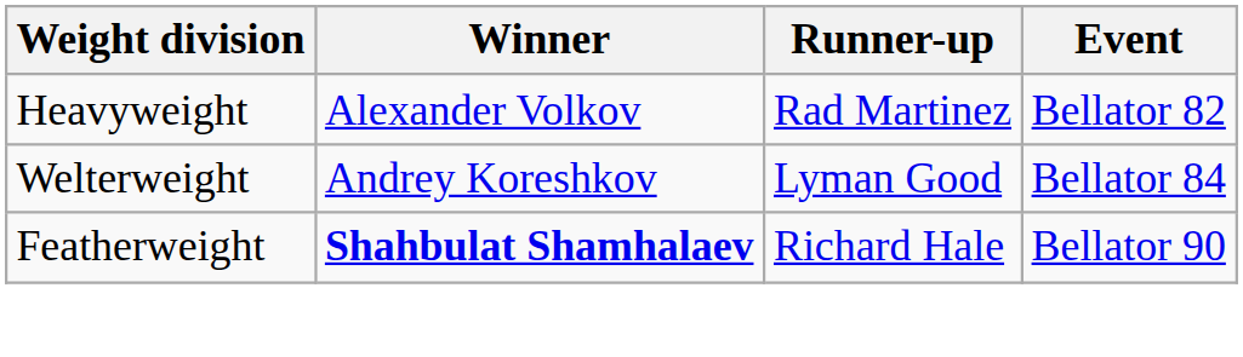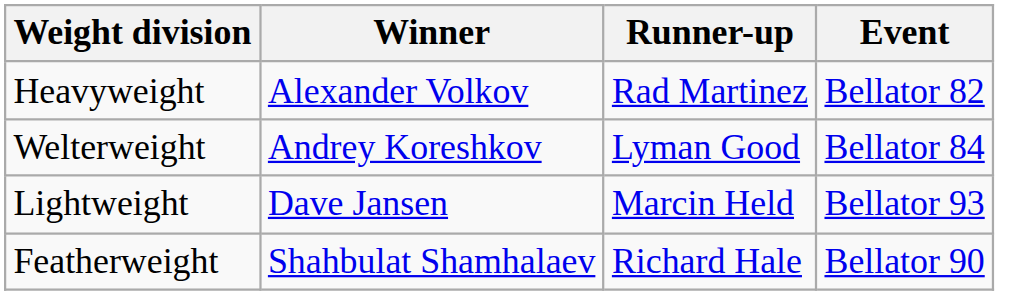+ row: Lightweight | Dave Jansen | Marcin Held | Bellator 93
Featherweight | Winner: bold -> normal
